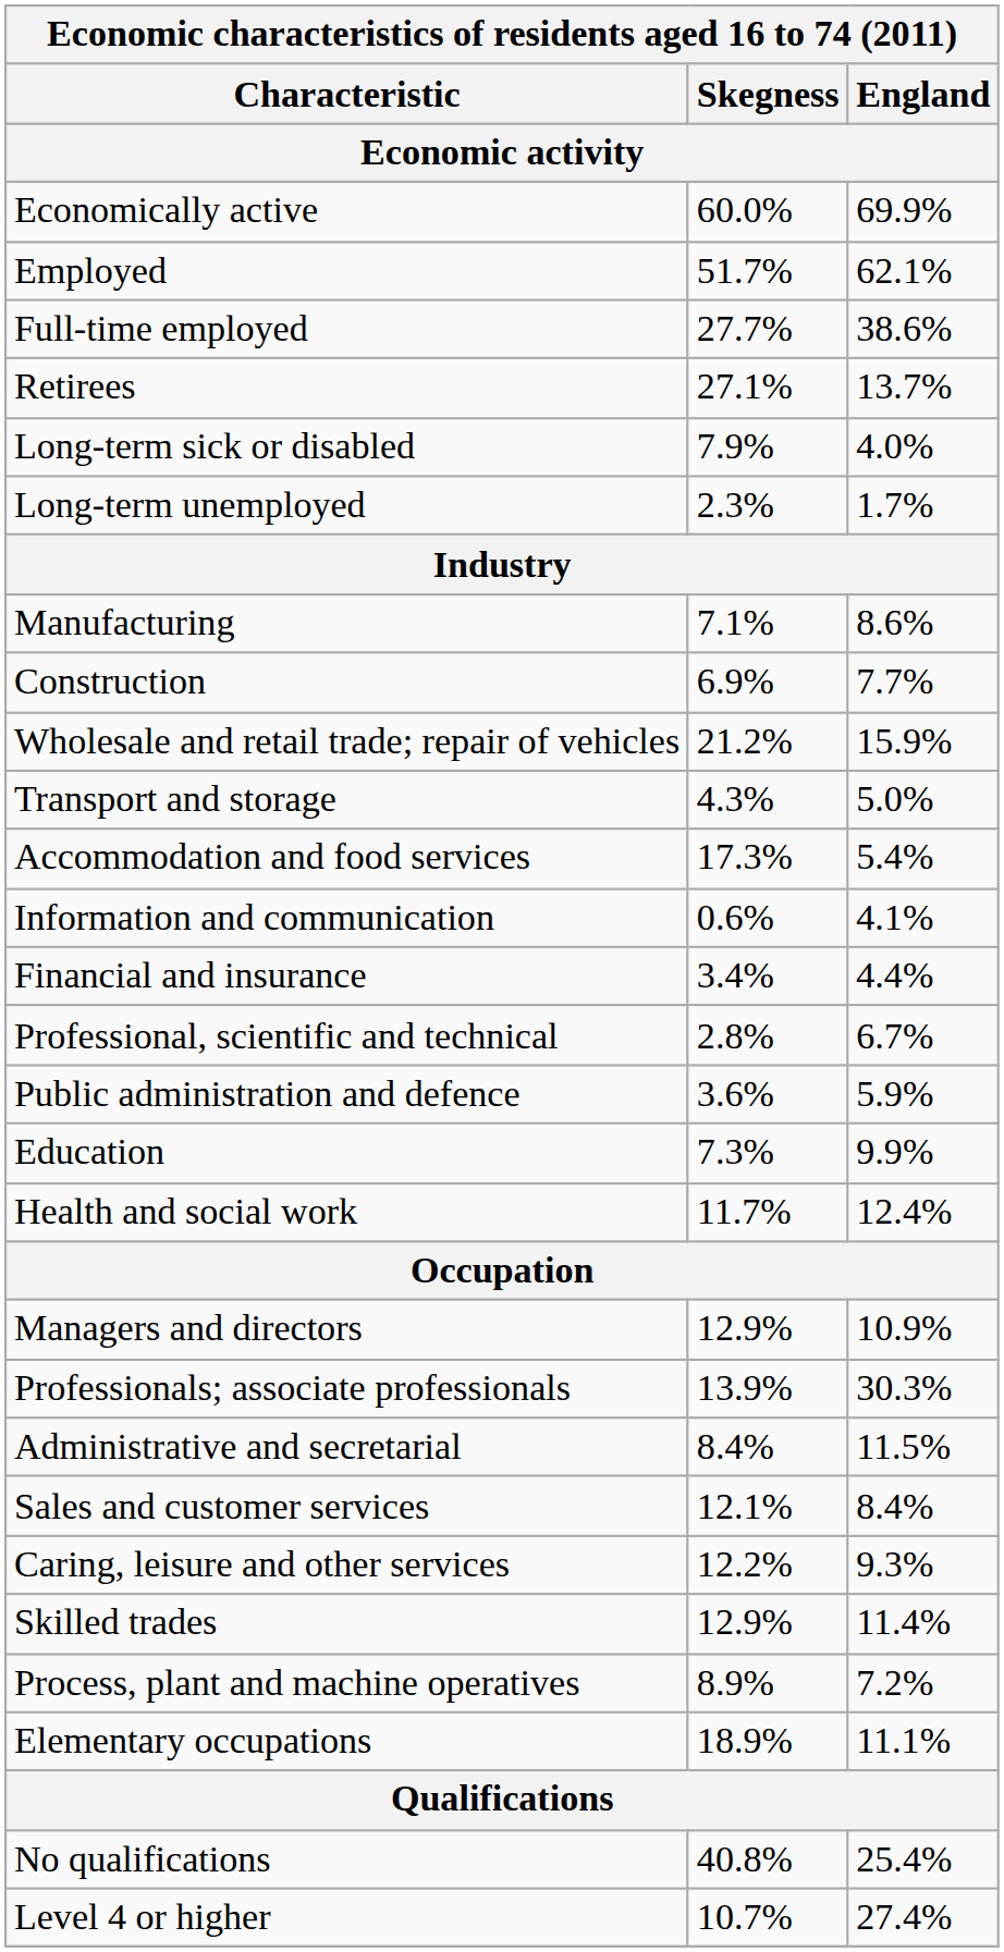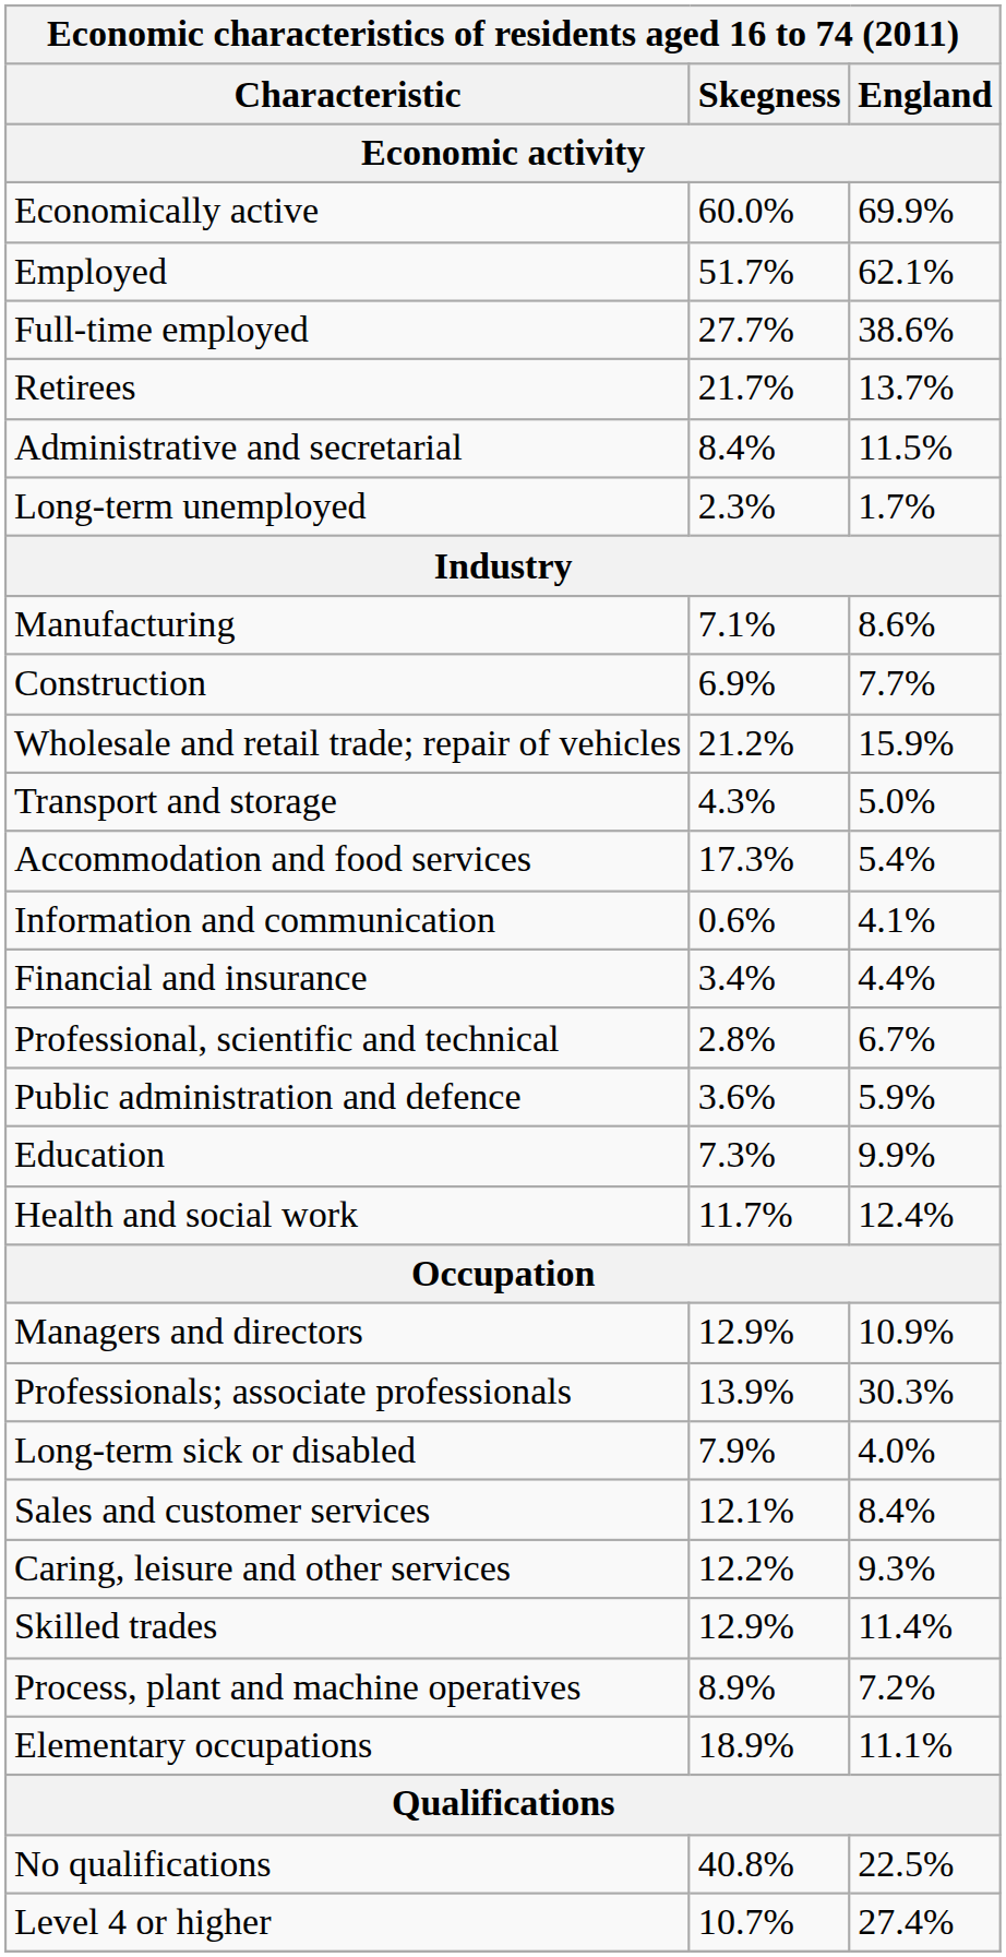Retirees | Skegness: 27.1% -> 21.7%
rows swapped: Long-term sick or disabled <-> Administrative and secretarial
No qualifications | England: 25.4% -> 22.5%
